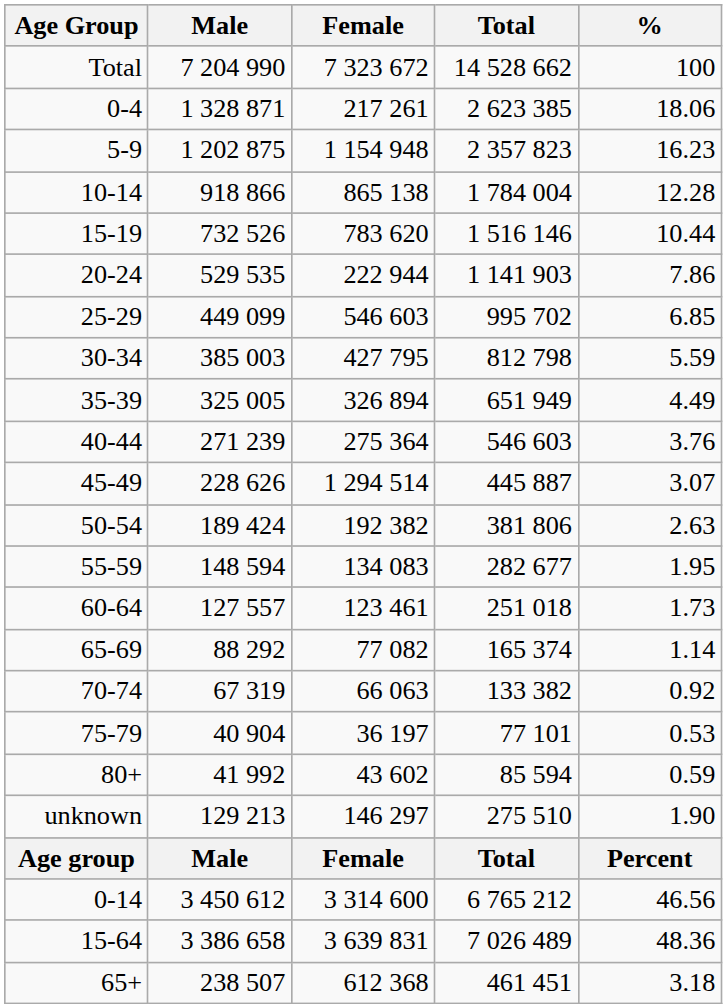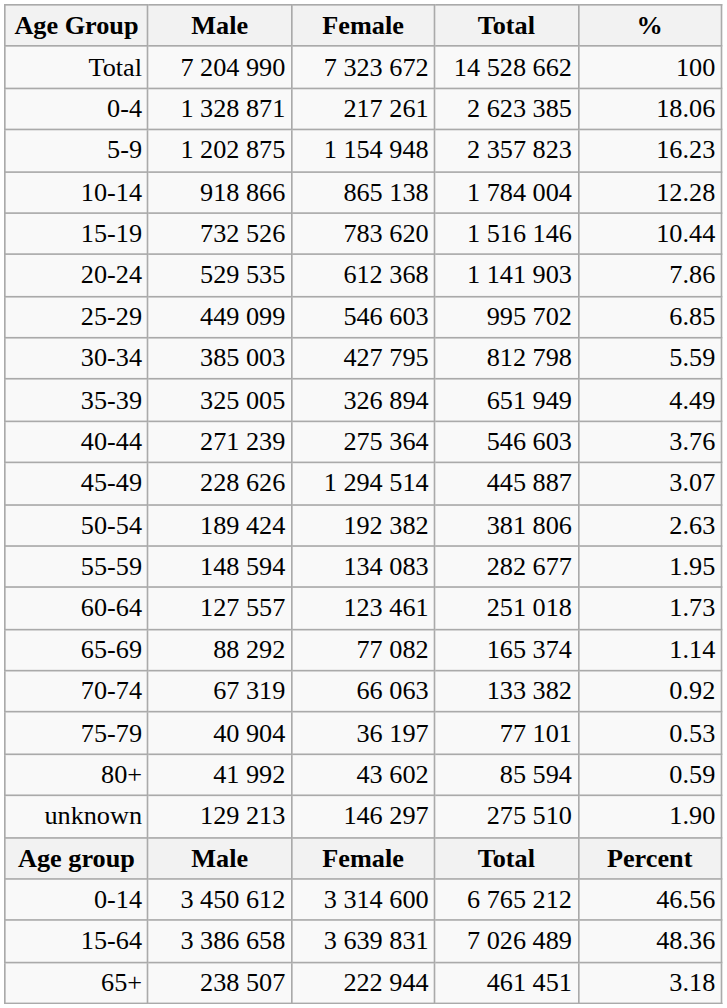20-24 | Female: 222 944 -> 612 368
65+ | Female: 612 368 -> 222 944
